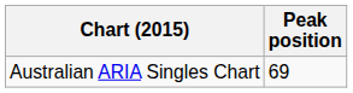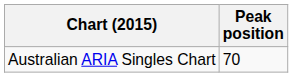Australian ARIA Singles Chart | Peak position: 69 -> 70
